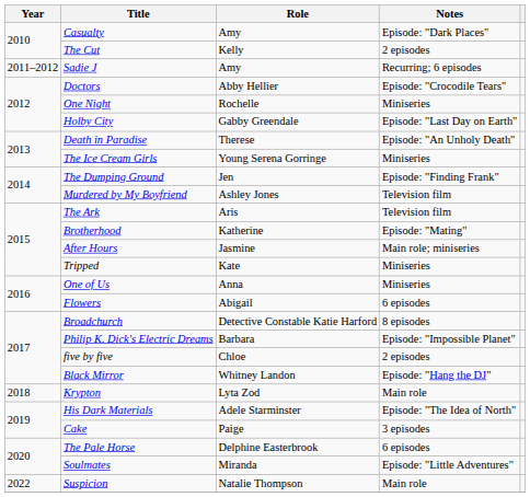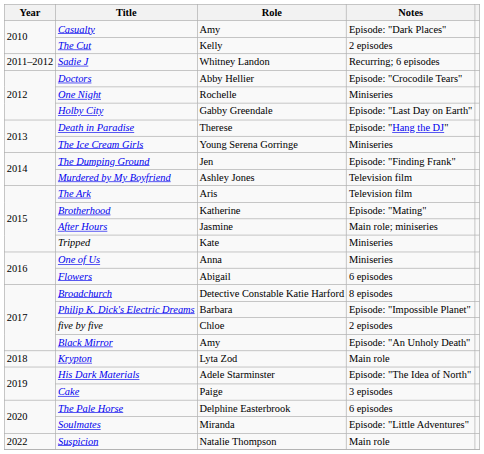Sadie J | Role: Amy -> Whitney Landon
Death in Paradise | Notes: Episode: "An Unholy Death" -> Episode: "Hang the DJ"
Black Mirror | Role: Whitney Landon -> Amy
Black Mirror | Notes: Episode: "Hang the DJ" -> Episode: "An Unholy Death"
